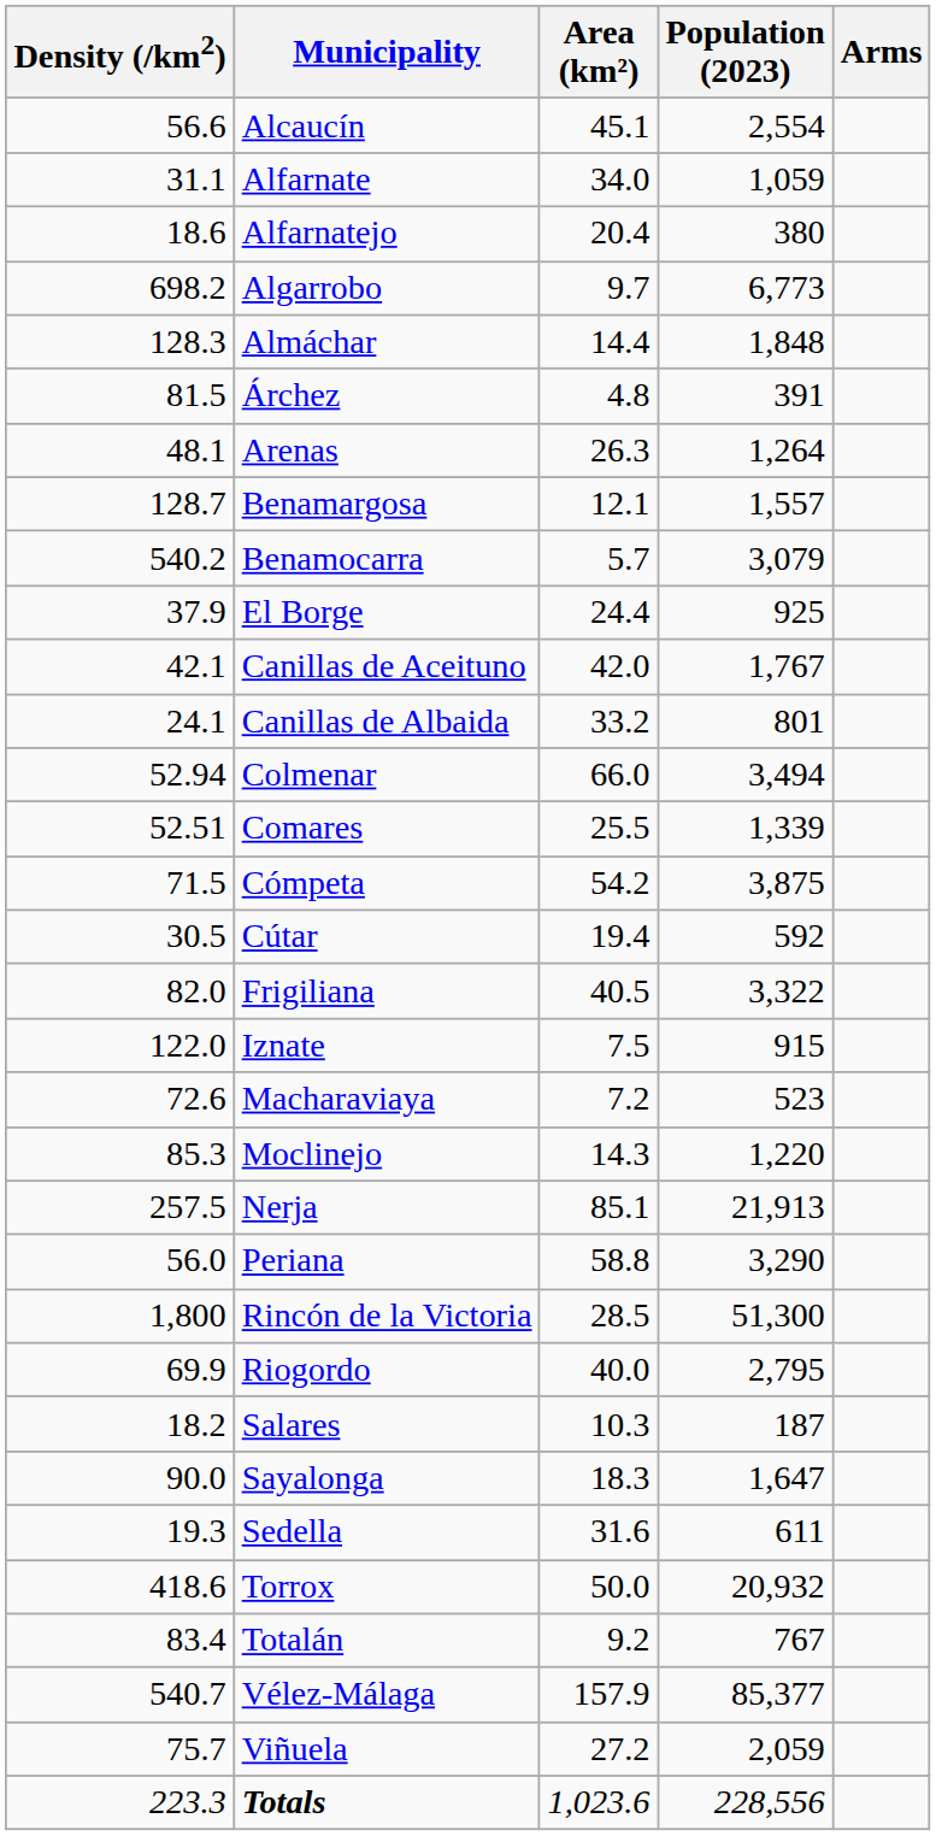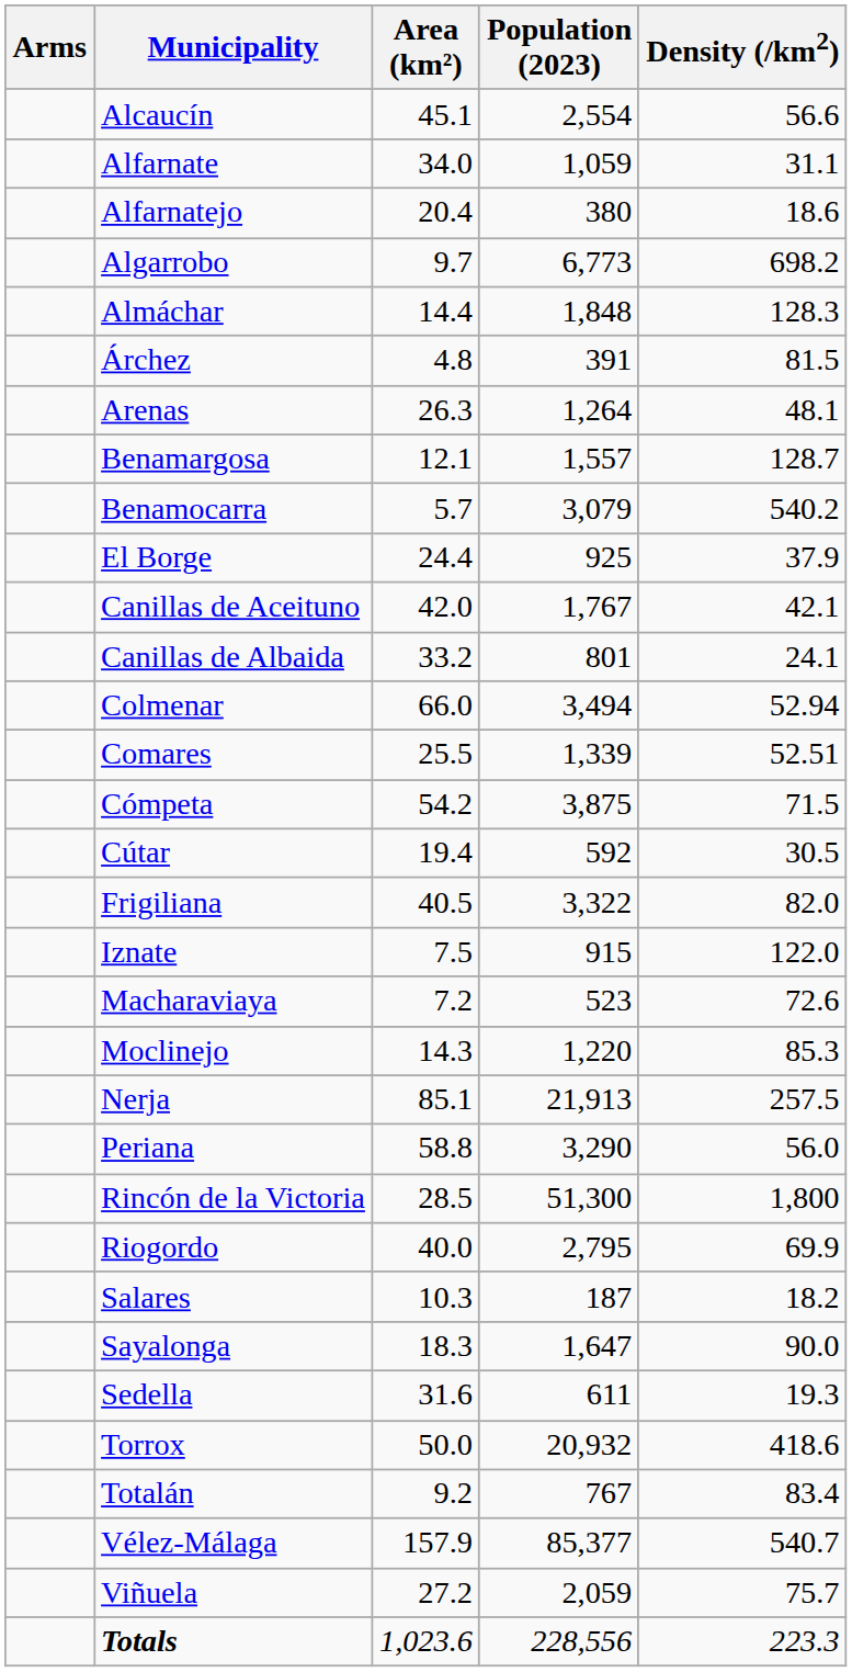columns swapped: Arms <-> Density (/km2)
